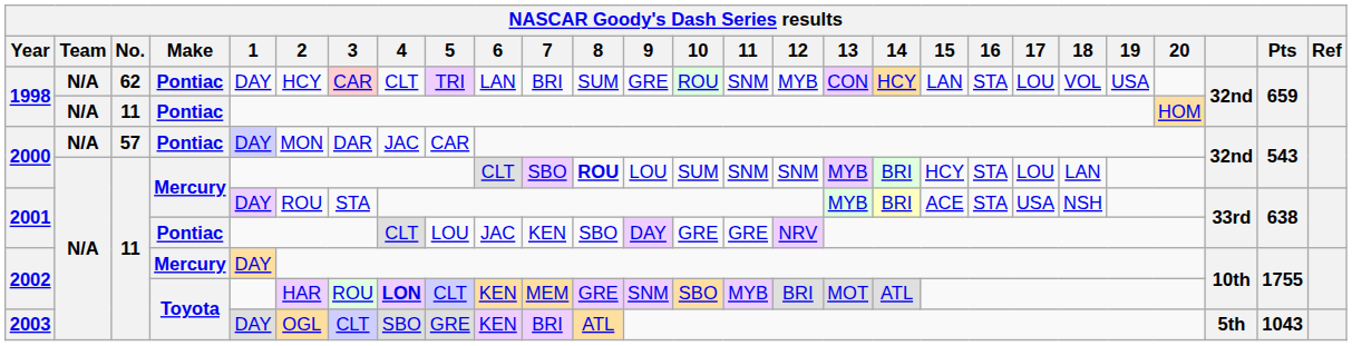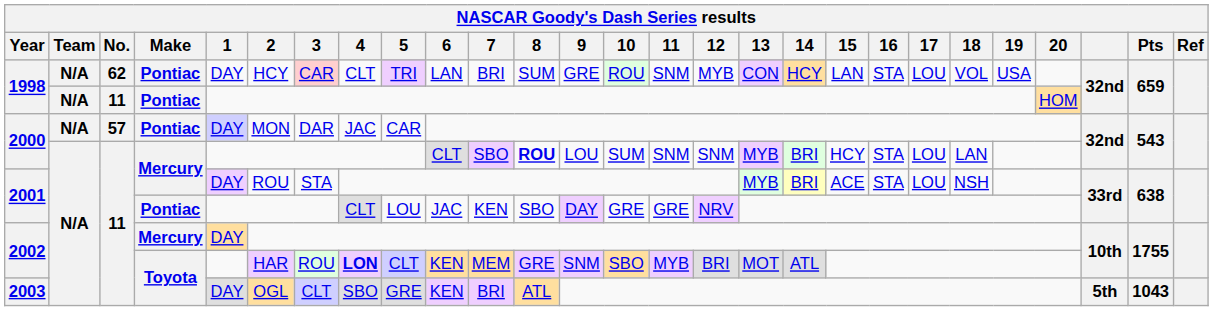2001 / Mercury | 17: USA -> LOU
